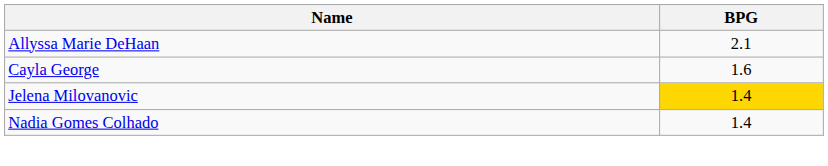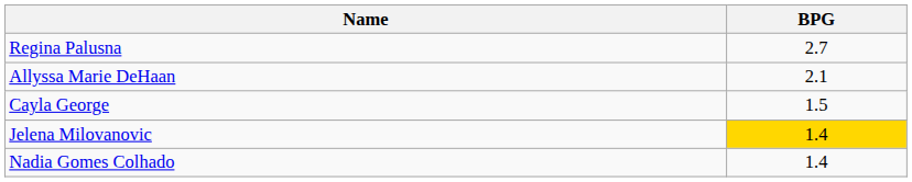+ row: Regina Palusna | 2.7
Cayla George | BPG: 1.6 -> 1.5
